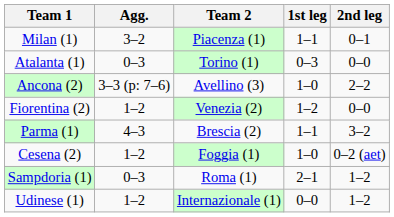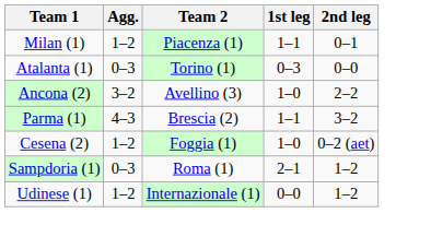Milan (1) | Agg.: 3–2 -> 1–2
Ancona (2) | Agg.: 3–3 (p: 7–6) -> 3–2
- row: Fiorentina (2) | 1–2 | Venezia (2) | 1–2 | 0–0
